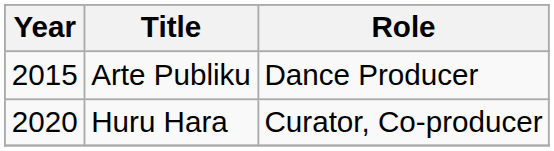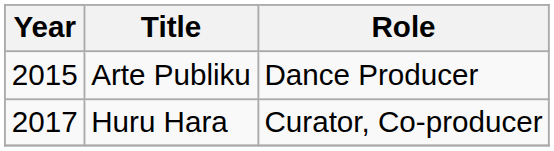Huru Hara | Year: 2020 -> 2017
